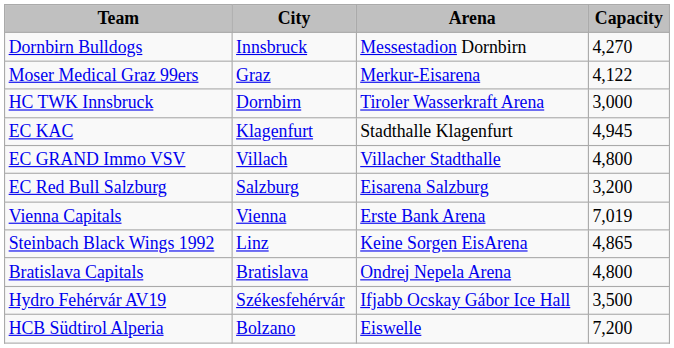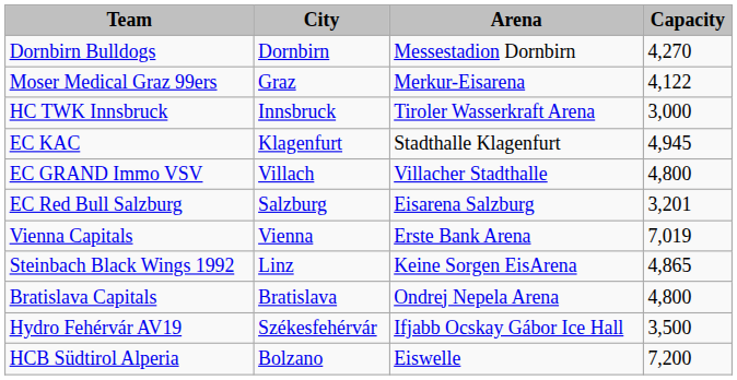Dornbirn Bulldogs | column 2: Innsbruck -> Dornbirn
HC TWK Innsbruck | column 2: Dornbirn -> Innsbruck
EC Red Bull Salzburg | column 4: 3,200 -> 3,201
